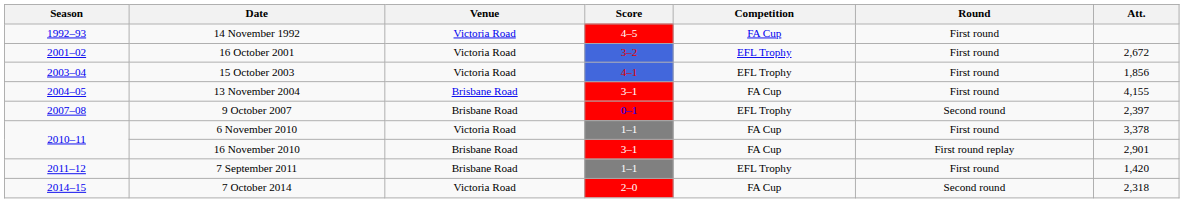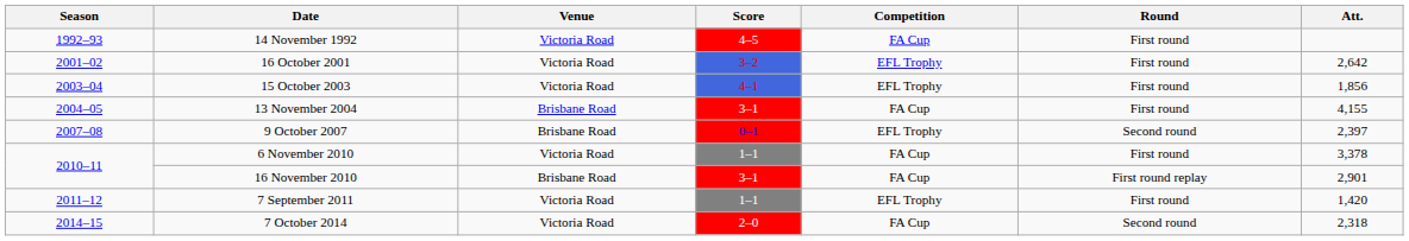16 October 2001 | Att.: 2,672 -> 2,642
7 September 2011 | Venue: Brisbane Road -> Victoria Road
